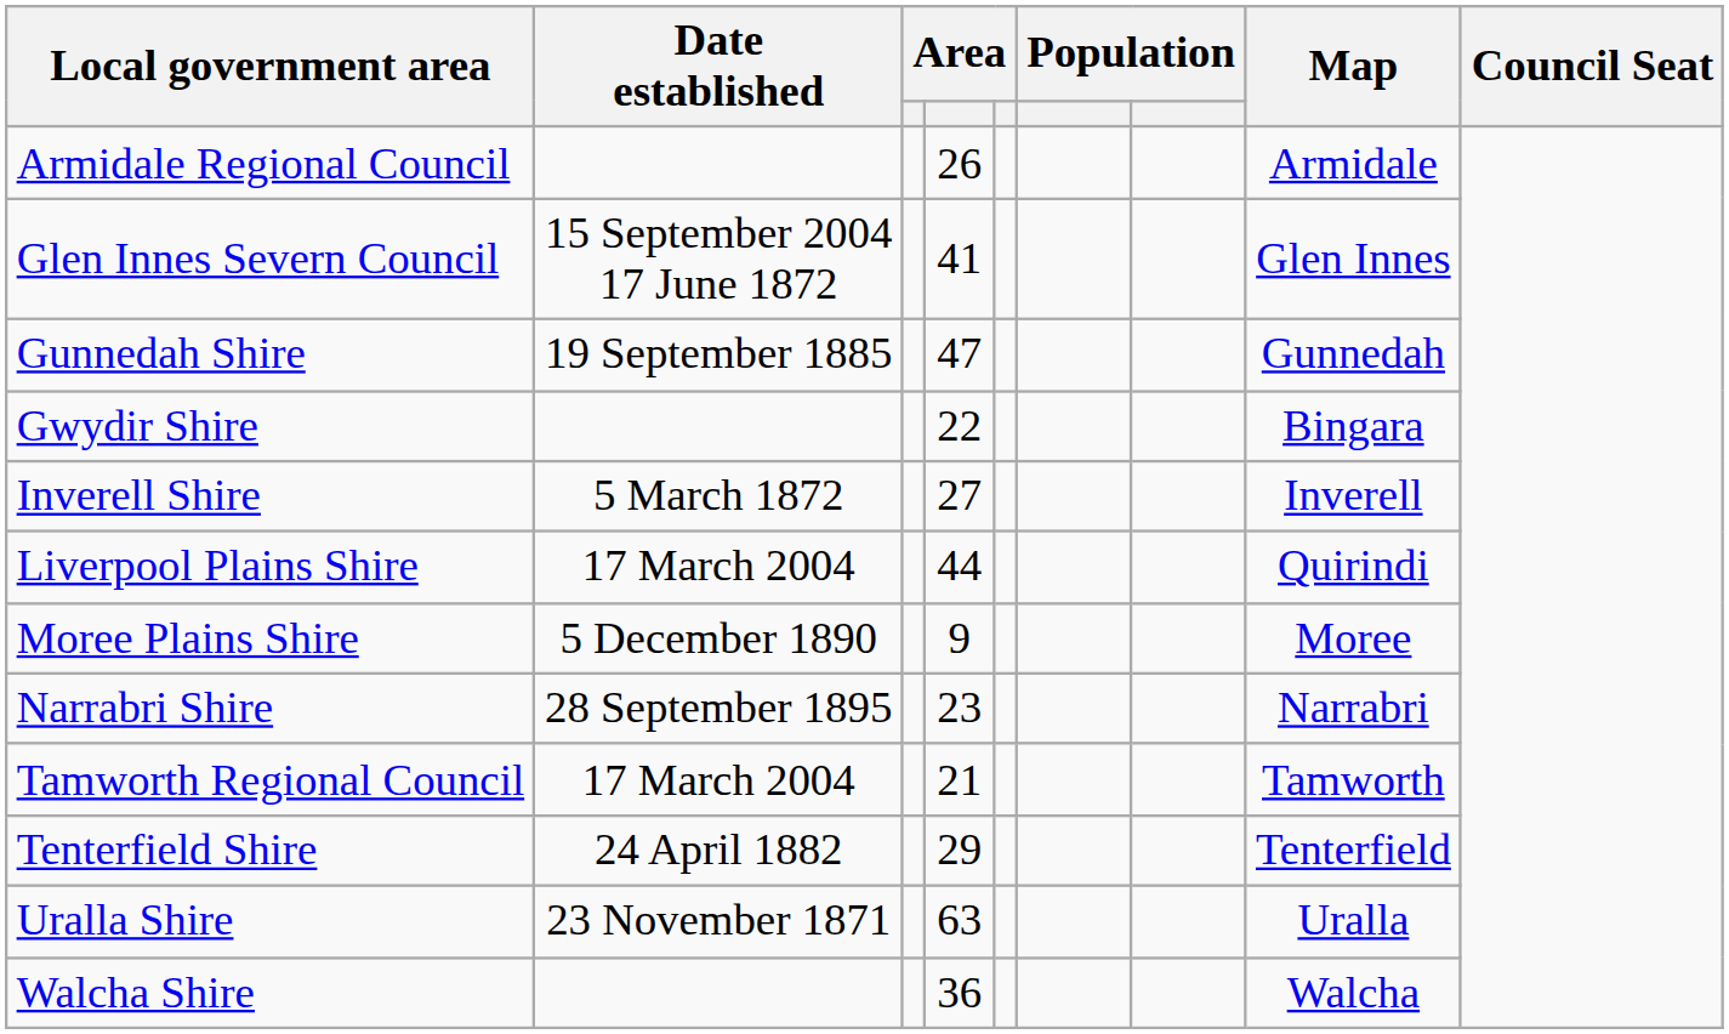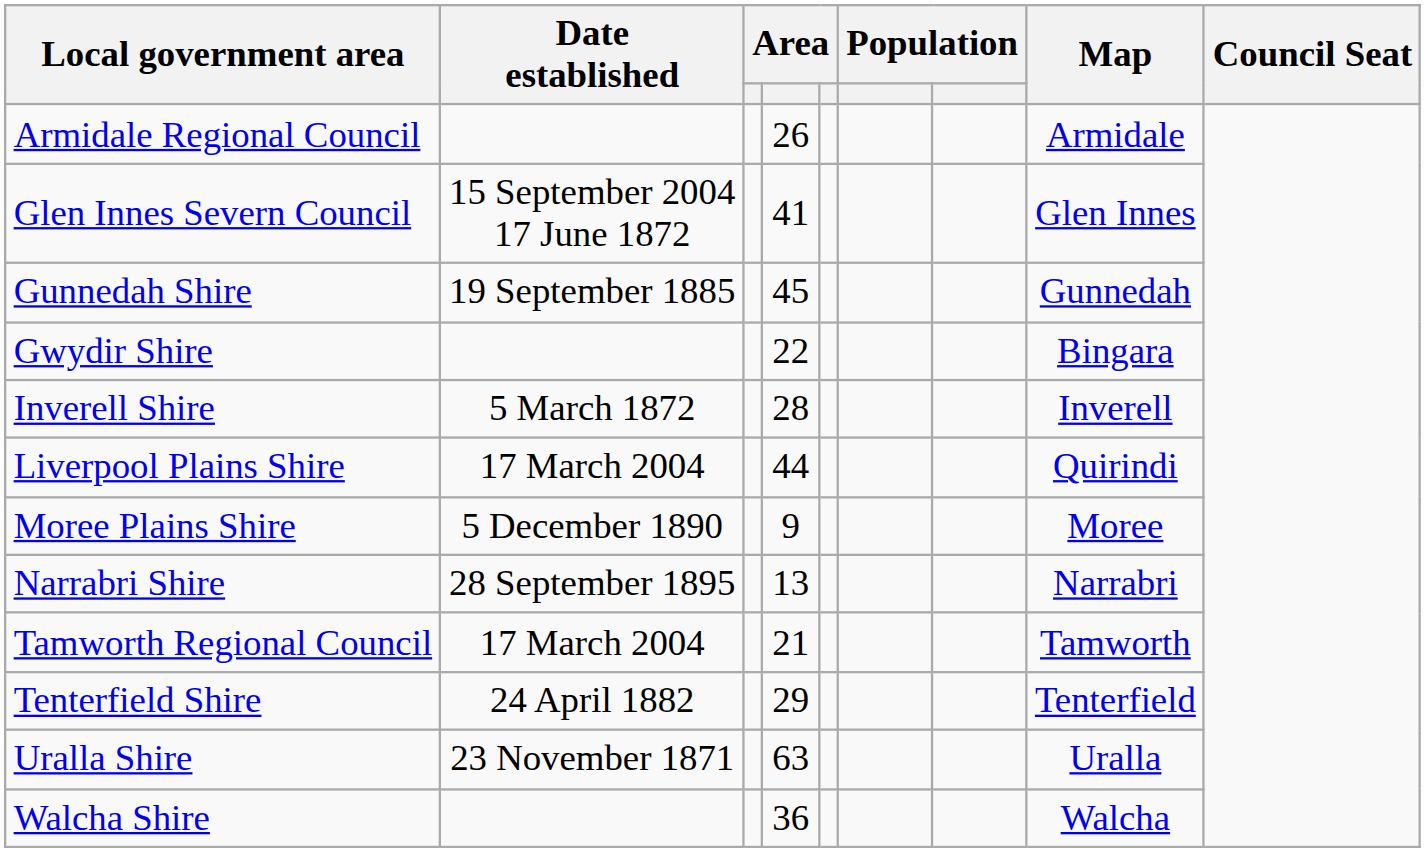Gunnedah Shire | column 4: 47 -> 45
Inverell Shire | column 4: 27 -> 28
Narrabri Shire | column 4: 23 -> 13
